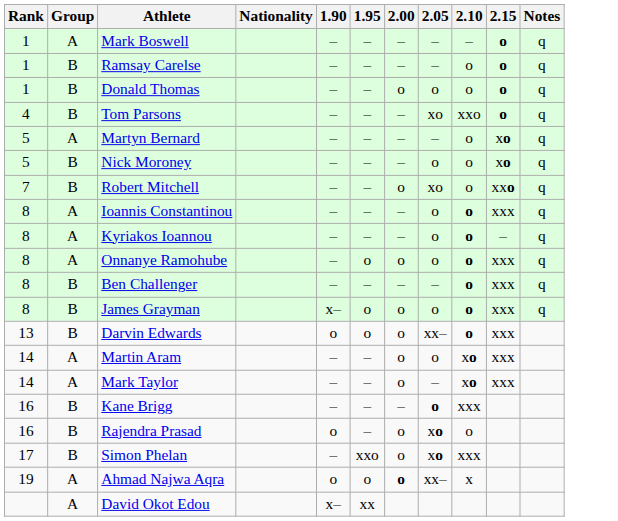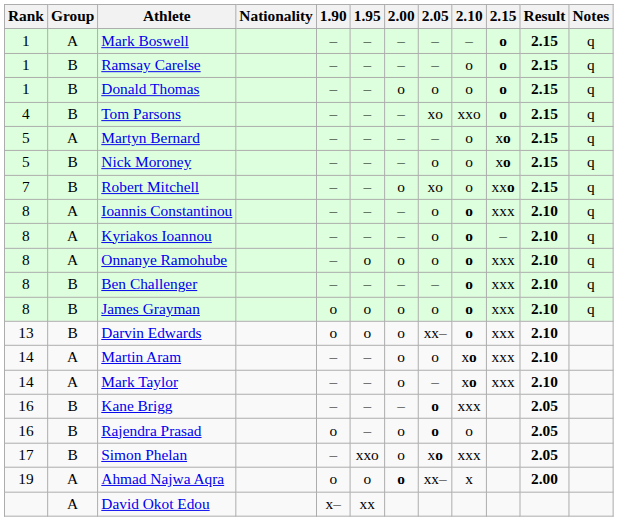+ column: Result | 2.15 | 2.15 | 2.15 | 2.15 | 2.15 | 2.15 | 2.15 | 2.10 | 2.10 | 2.10 | 2.10 | 2.10 | 2.10 | 2.10 | 2.10 | 2.05 | 2.05 | 2.05 | 2.00
James Grayman | 1.90: x– -> o
Rajendra Prasad | 2.05: xo -> o
